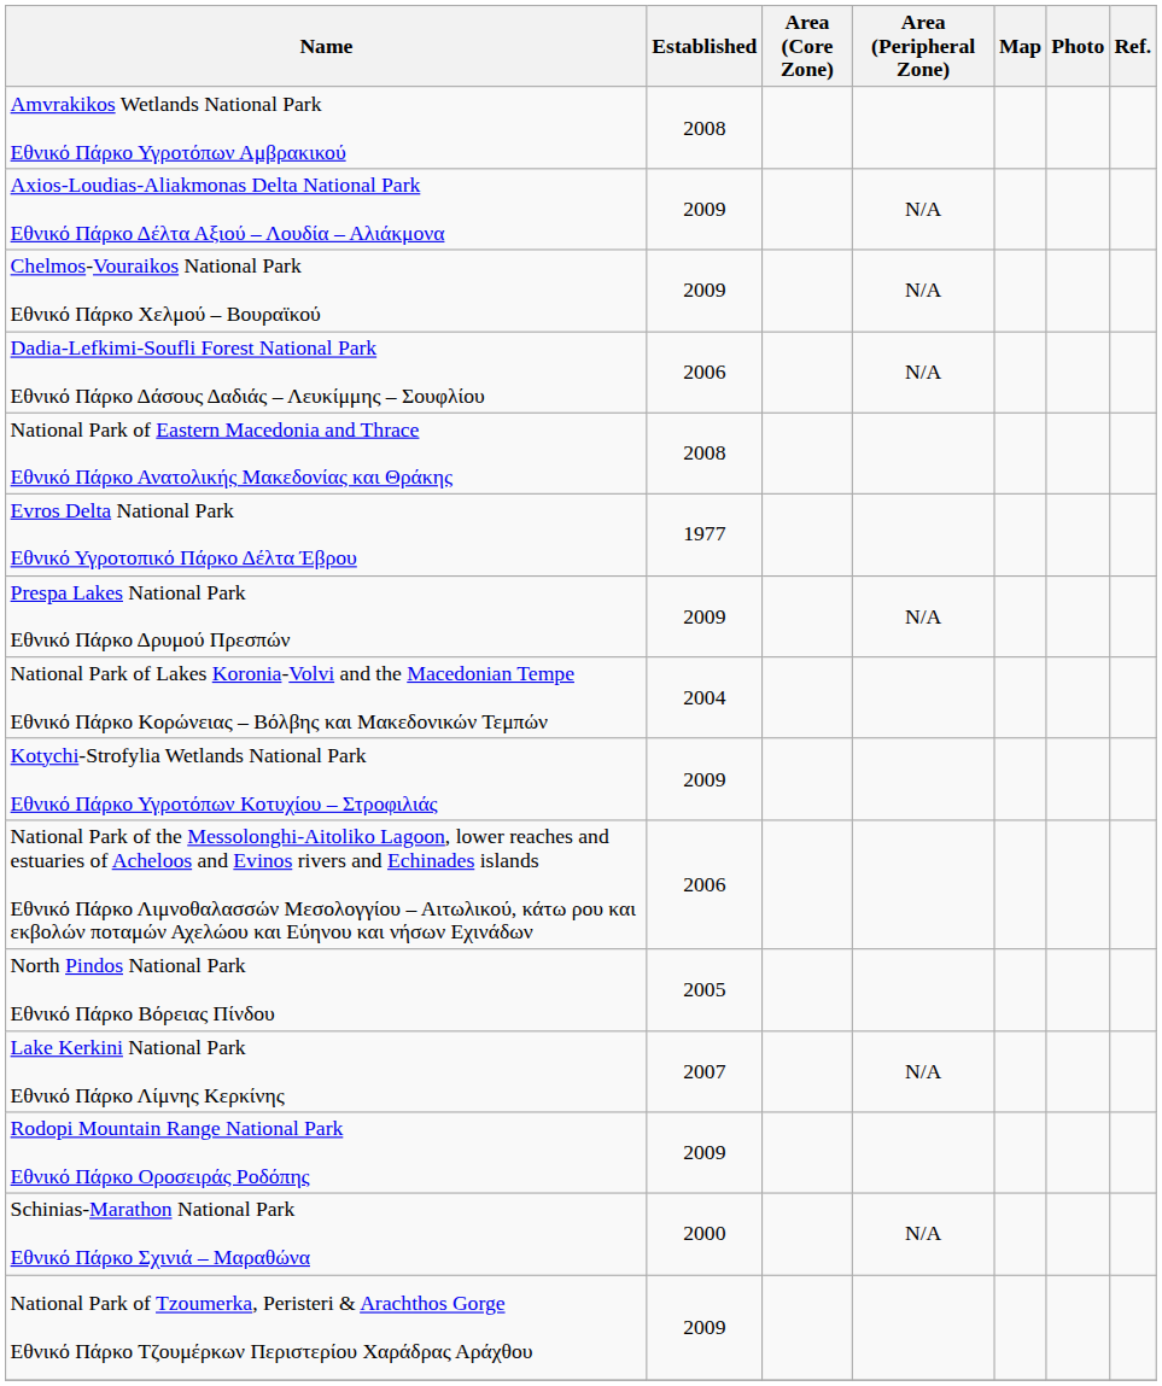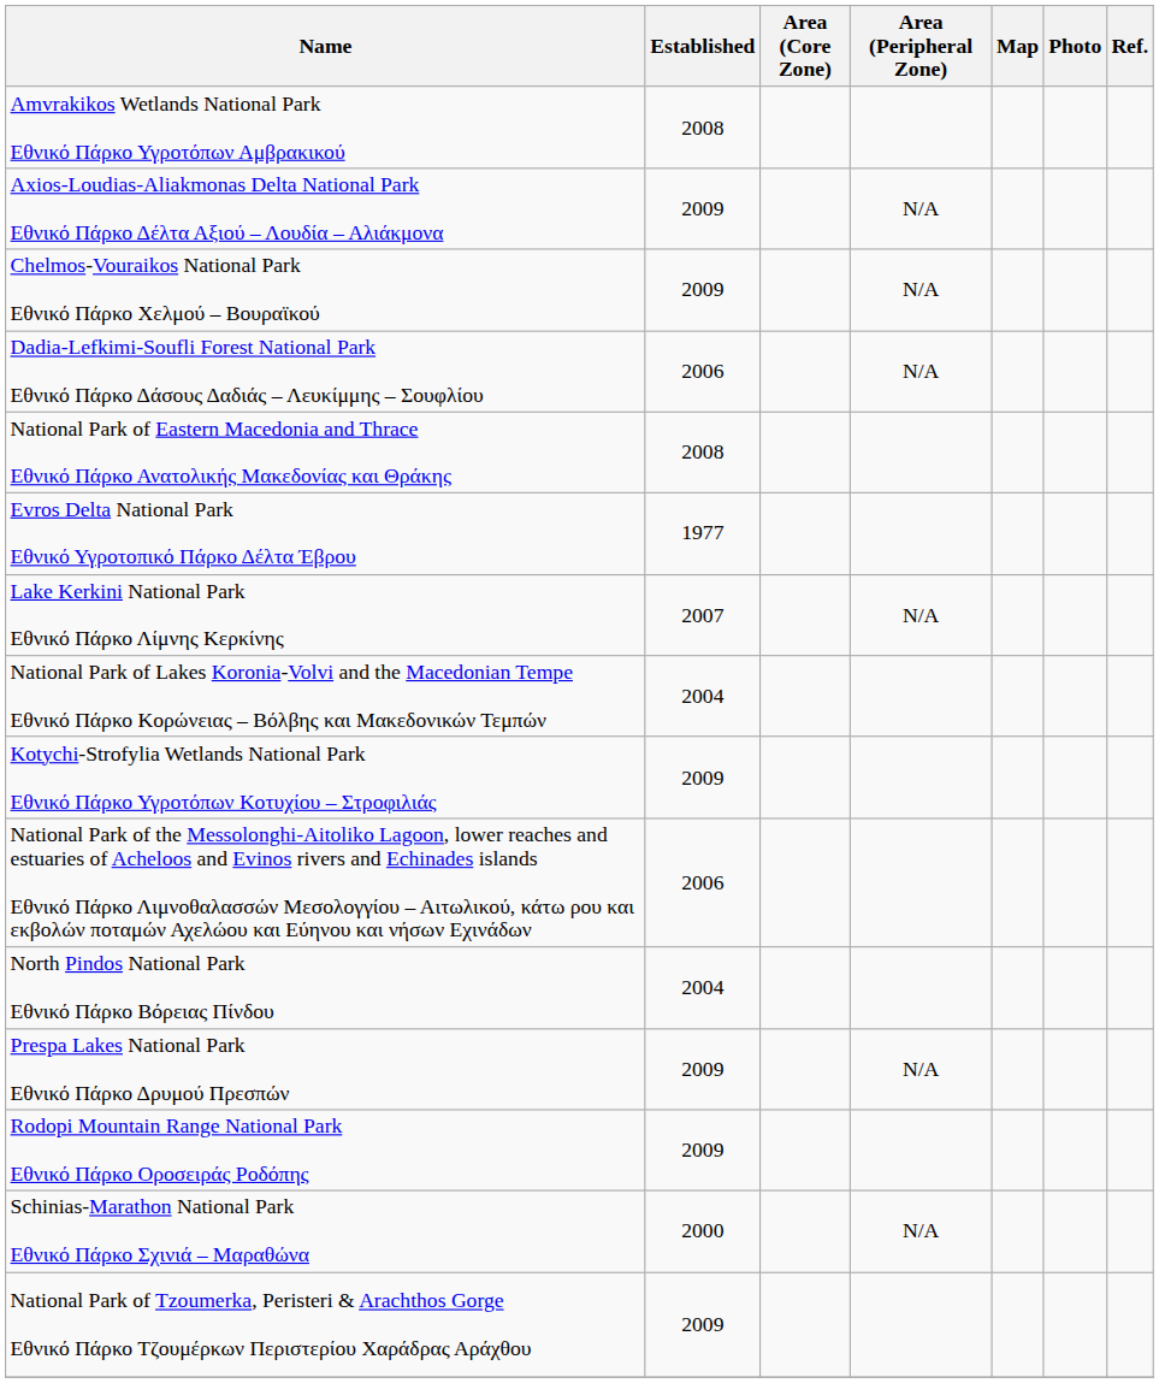rows swapped: Lake Kerkini National Park Εθνικό Πάρκο Λίμνης Κερκίνης <-> Prespa Lakes National Park Εθνικό Πάρκο Δρυμού Πρεσπών
North Pindos National Park Εθνικό Πάρκο Βόρειας Πίνδου | Established: 2005 -> 2004
